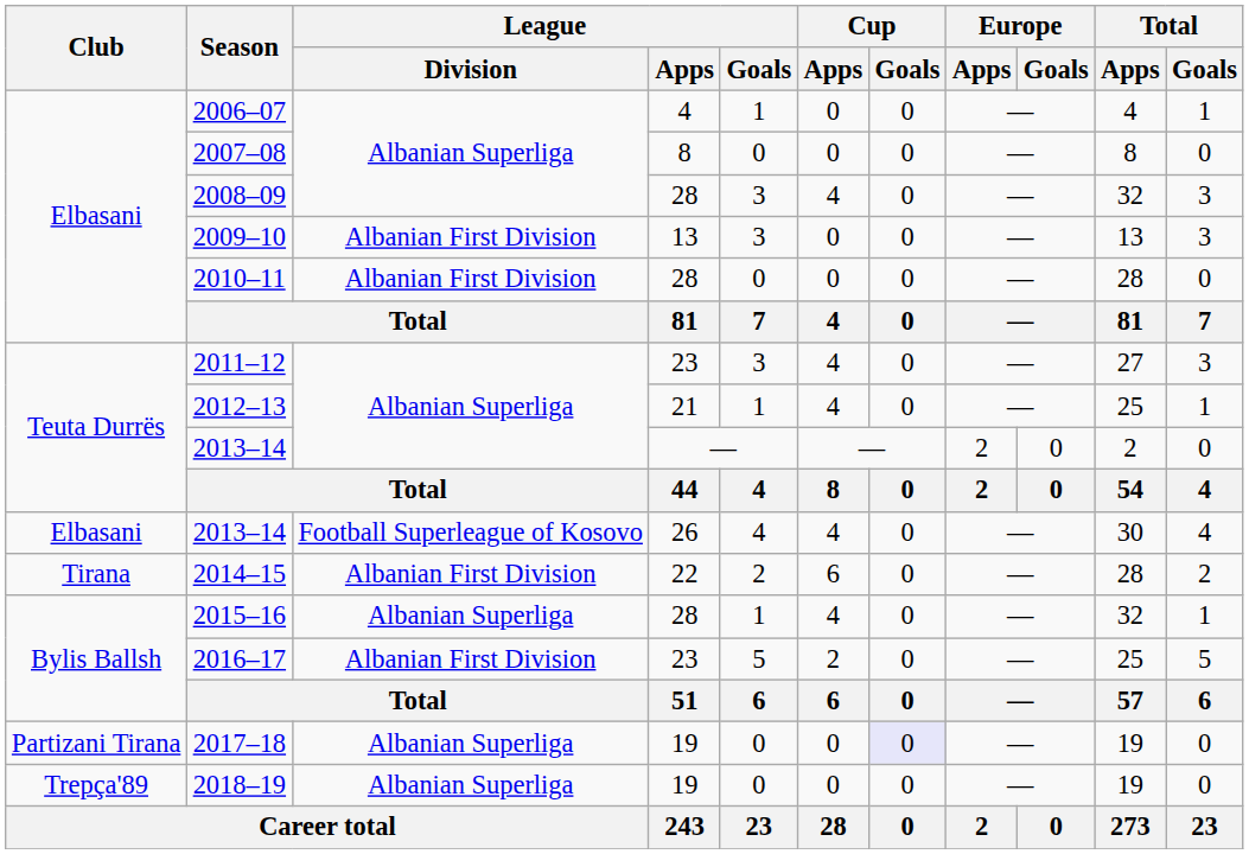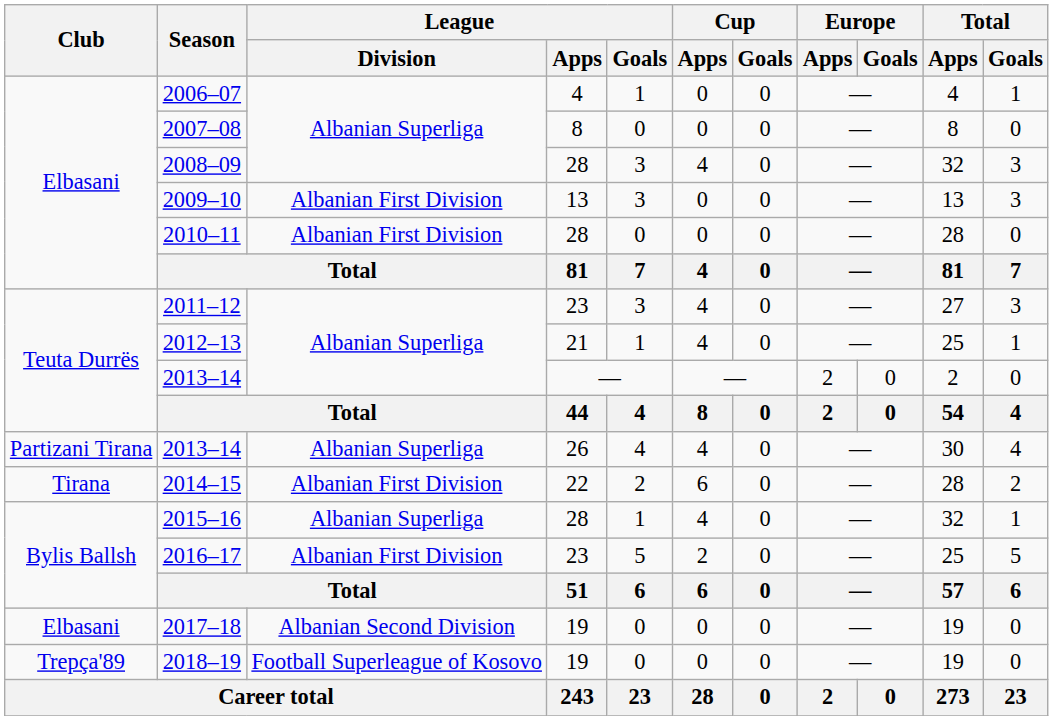2013–14 / 26 | Club: Elbasani -> Partizani Tirana
2013–14 / 26 | League / Division: Football Superleague of Kosovo -> Albanian Superliga
2017–18 | Club: Partizani Tirana -> Elbasani
2017–18 | League / Division: Albanian Superliga -> Albanian Second Division
2017–18 | Cup / Goals: lavender background -> no background
2018–19 | League / Division: Albanian Superliga -> Football Superleague of Kosovo
